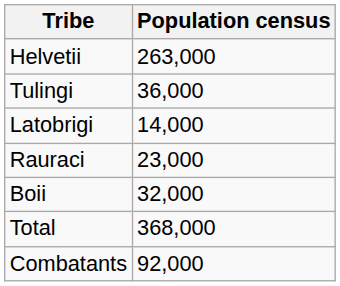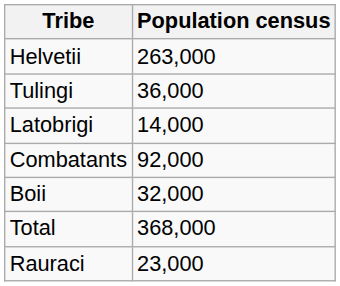rows swapped: Rauraci <-> Combatants
